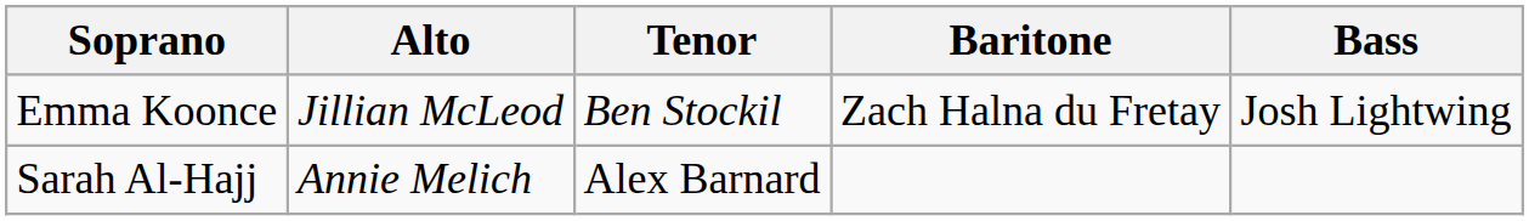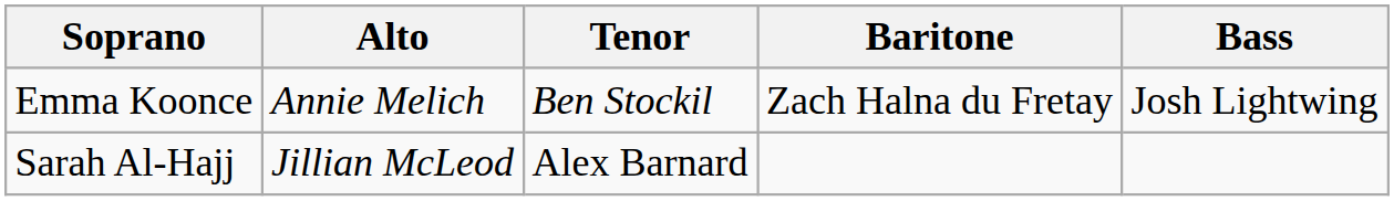Emma Koonce | Alto: Jillian McLeod -> Annie Melich
Sarah Al-Hajj | Alto: Annie Melich -> Jillian McLeod
